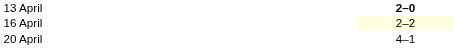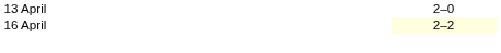13 April | column 3: bold -> normal
- row: 20 April | 4–1
